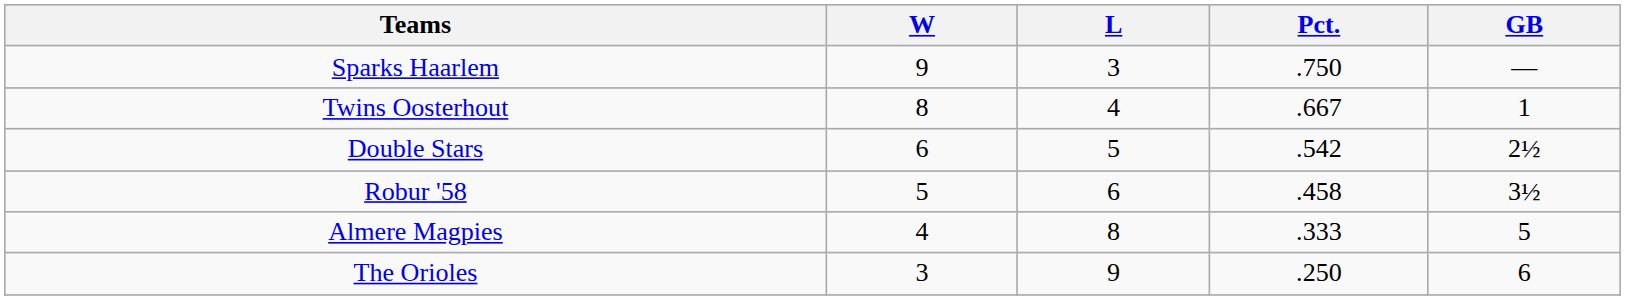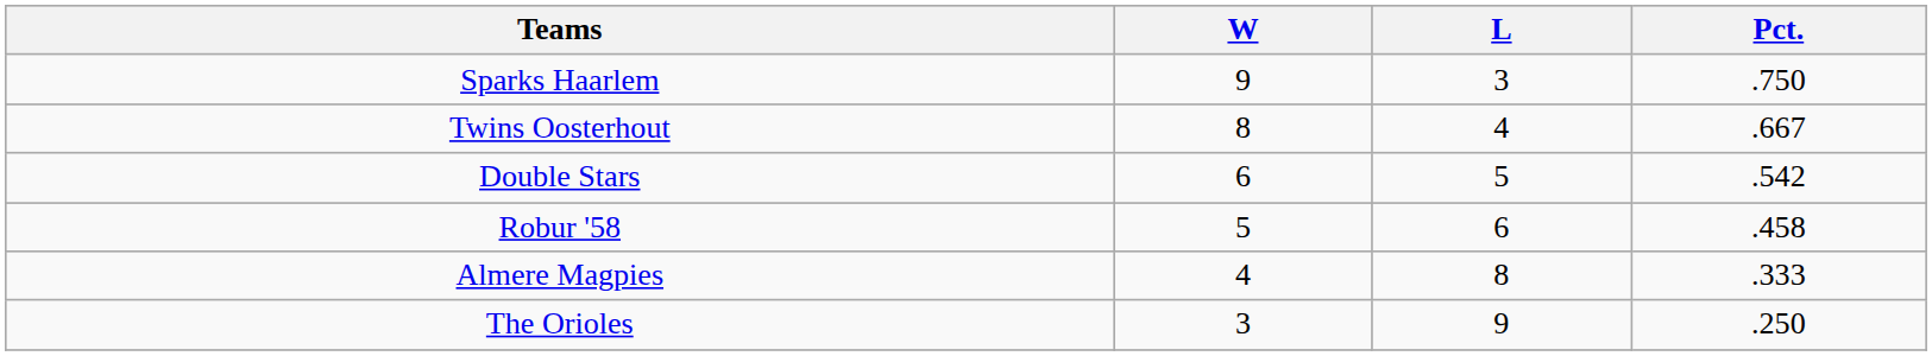- column: GB | — | 1 | 2½ | 3½ | 5 | 6
